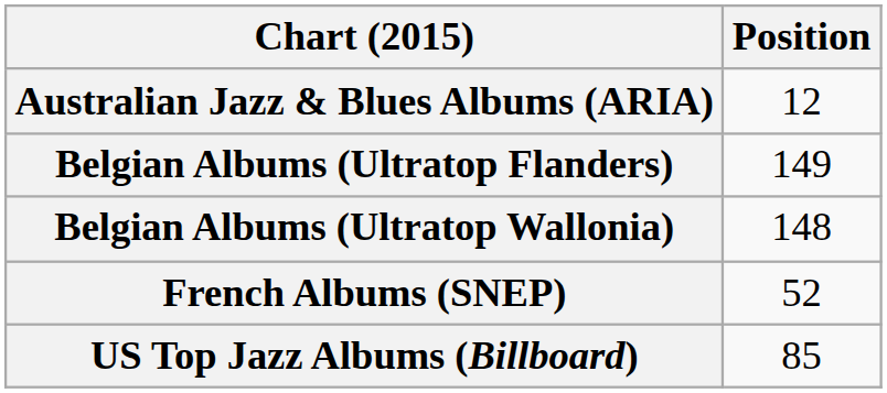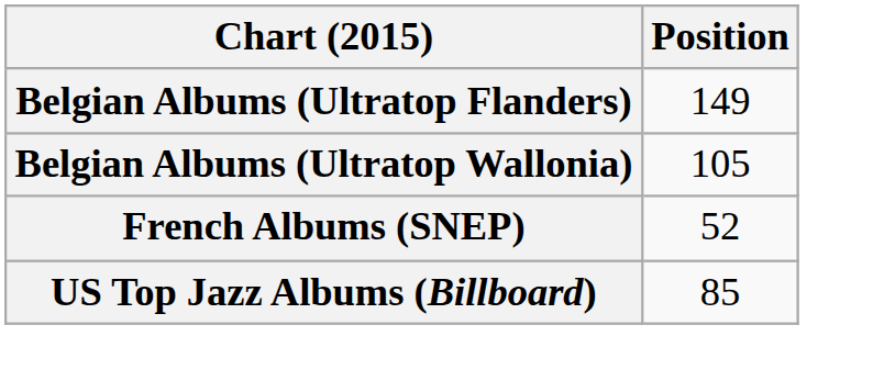- row: Australian Jazz & Blues Albums (ARIA) | 12
Belgian Albums (Ultratop Wallonia) | Position: 148 -> 105
